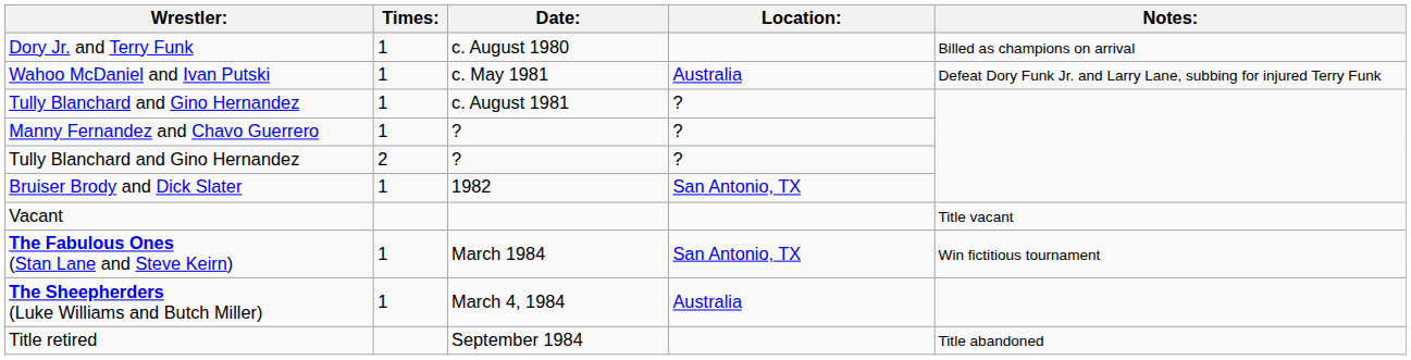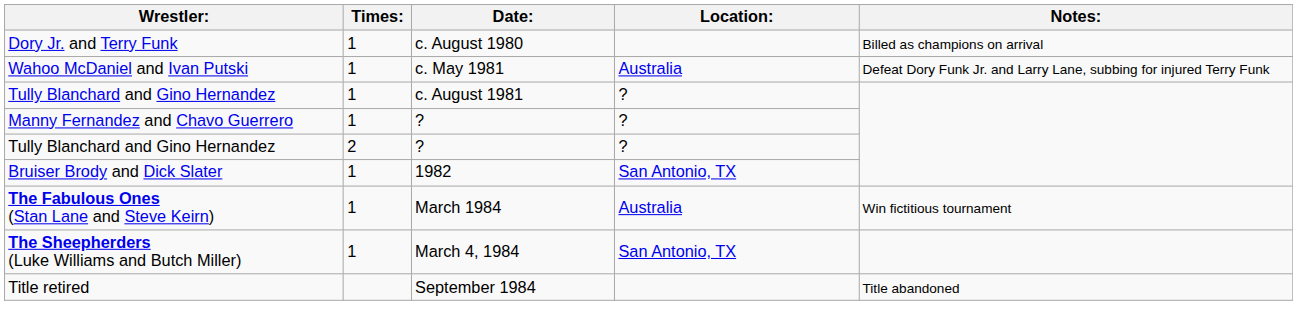- row: Vacant | Title vacant
The Fabulous Ones (Stan Lane and Steve Keirn) | Location:: San Antonio, TX -> Australia
The Sheepherders (Luke Williams and Butch Miller) | Location:: Australia -> San Antonio, TX
